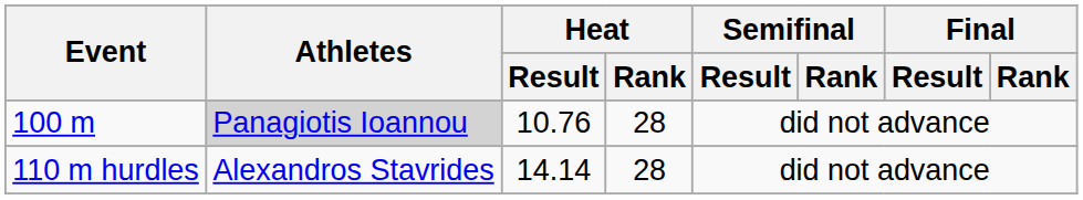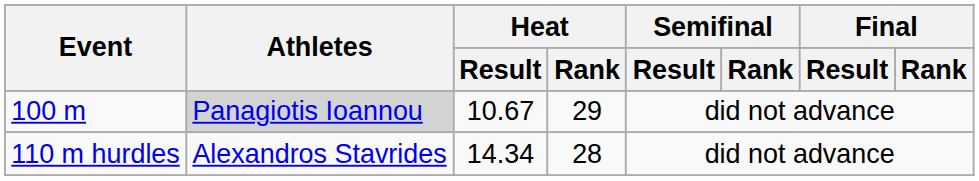100 m | Heat / Result: 10.76 -> 10.67
100 m | Heat / Rank: 28 -> 29
110 m hurdles | Heat / Result: 14.14 -> 14.34
